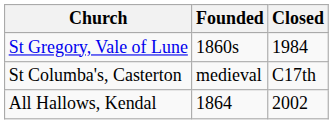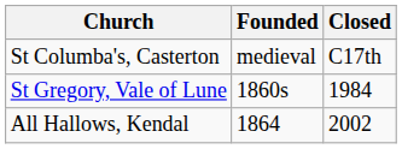rows swapped: St Columba's, Casterton <-> St Gregory, Vale of Lune
